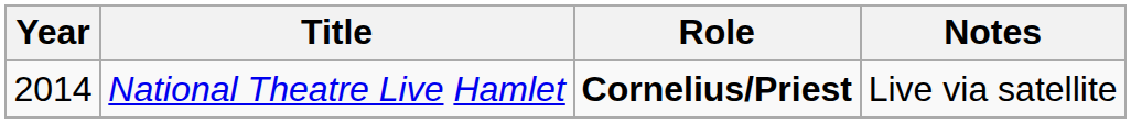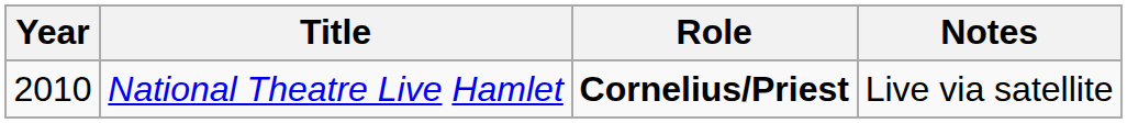National Theatre Live Hamlet | Year: 2014 -> 2010
